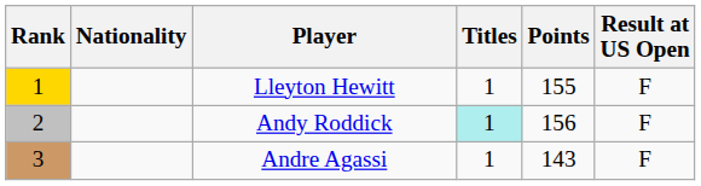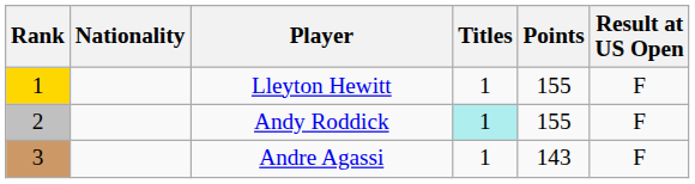Andy Roddick | Points: 156 -> 155
